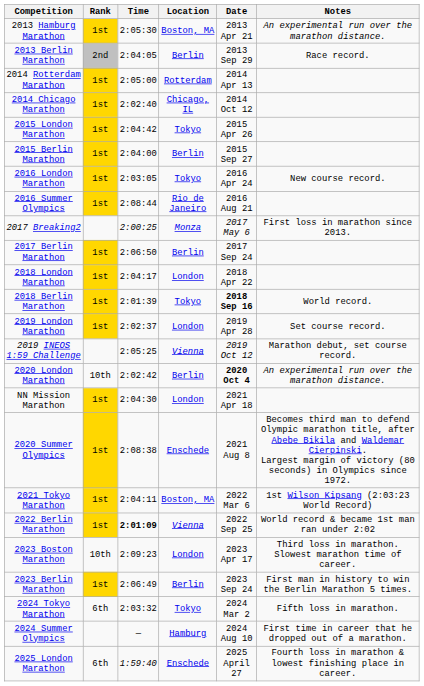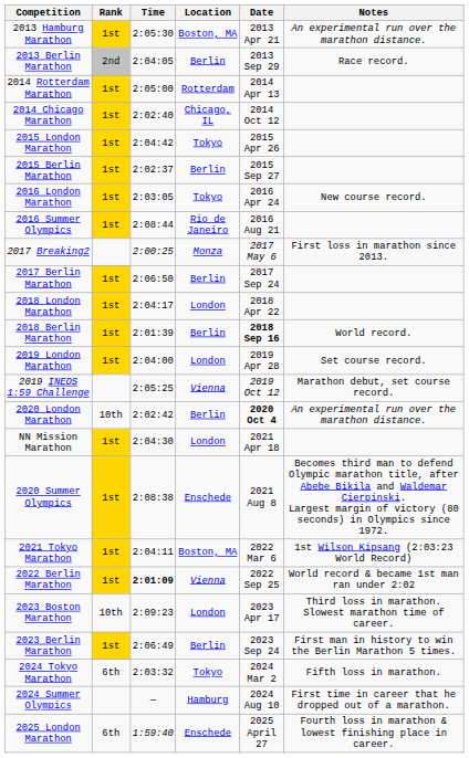2015 Berlin Marathon | Time: 2:04:00 -> 2:02:37
2018 Berlin Marathon | Location: Tokyo -> Berlin
2019 London Marathon | Time: 2:02:37 -> 2:04:00
